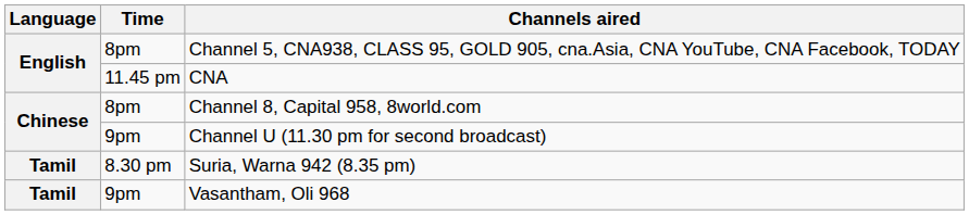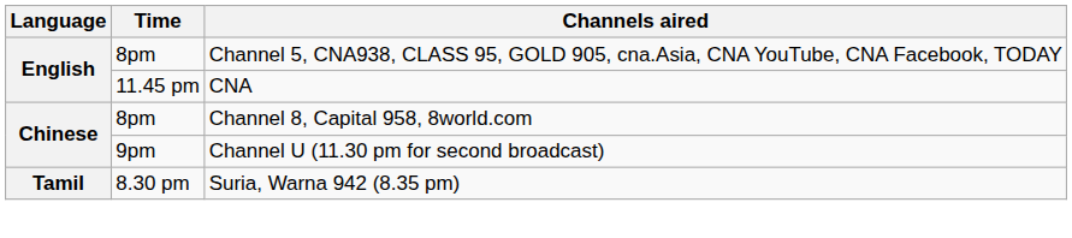- row: Tamil | 9pm | Vasantham, Oli 968
